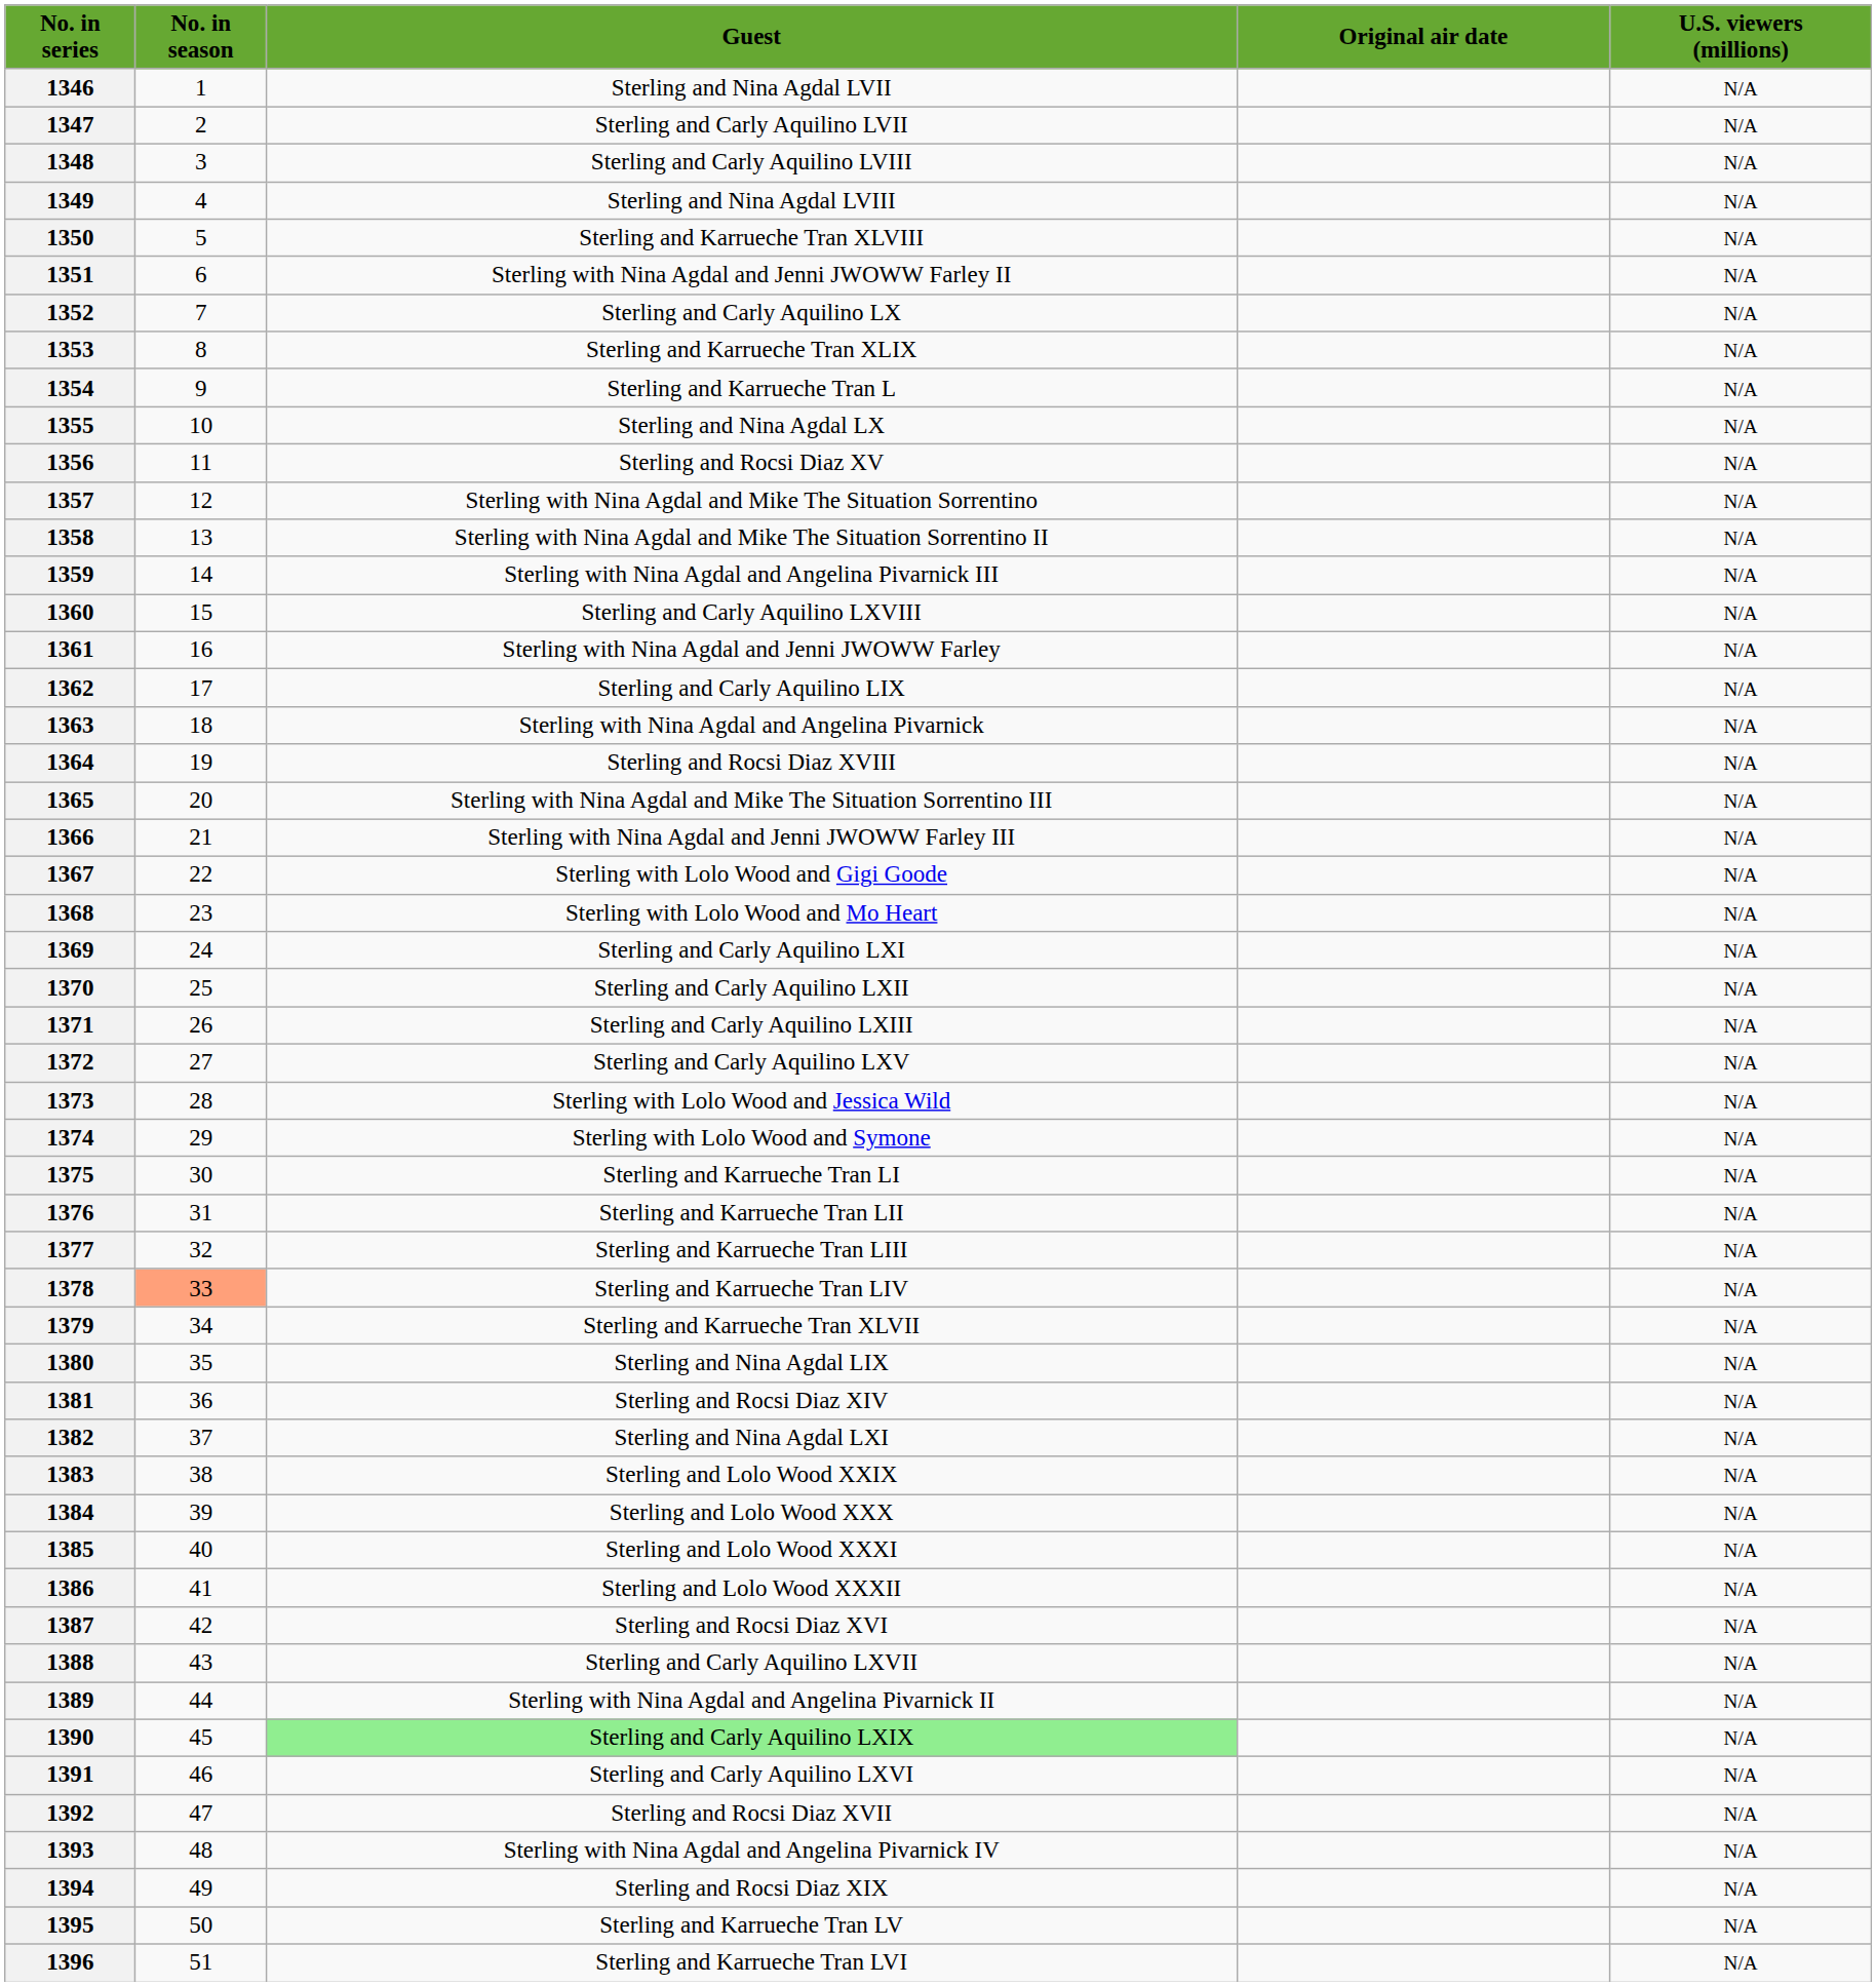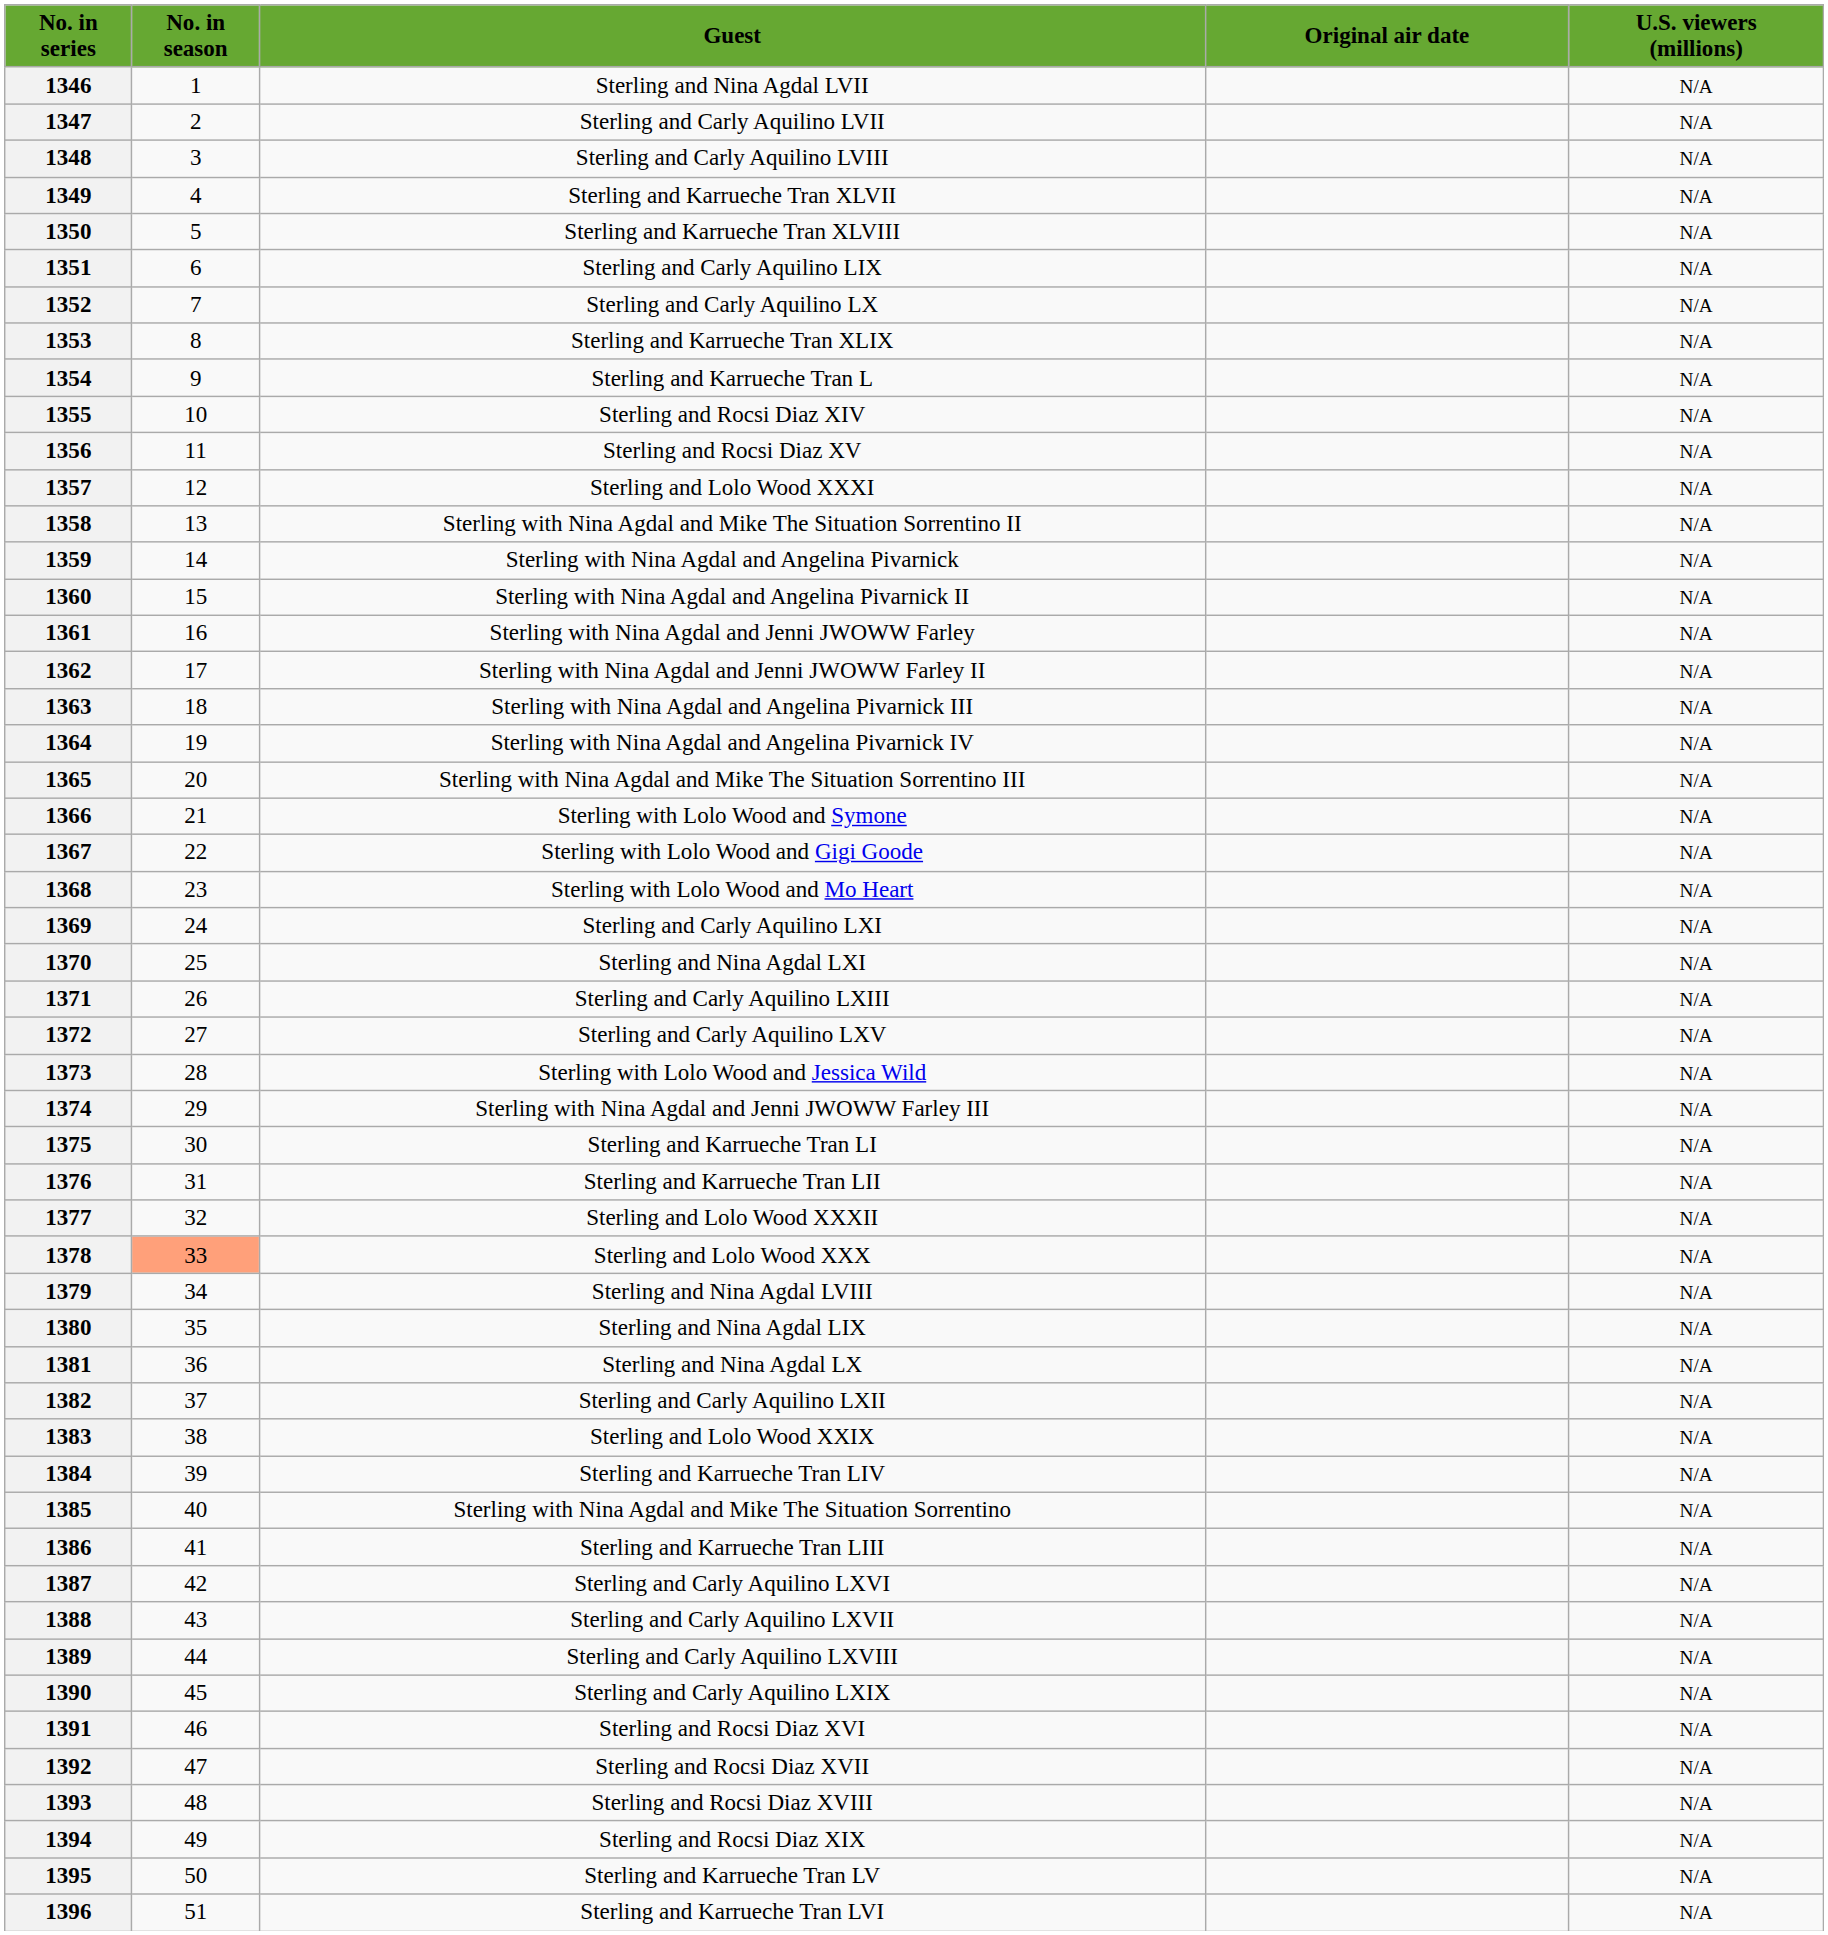1349 | Guest: Sterling and Nina Agdal LVIII -> Sterling and Karrueche Tran XLVII
1351 | Guest: Sterling with Nina Agdal and Jenni JWOWW Farley II -> Sterling and Carly Aquilino LIX
1355 | Guest: Sterling and Nina Agdal LX -> Sterling and Rocsi Diaz XIV
1357 | Guest: Sterling with Nina Agdal and Mike The Situation Sorrentino -> Sterling and Lolo Wood XXXI
1359 | Guest: Sterling with Nina Agdal and Angelina Pivarnick III -> Sterling with Nina Agdal and Angelina Pivarnick
1360 | Guest: Sterling and Carly Aquilino LXVIII -> Sterling with Nina Agdal and Angelina Pivarnick II
1362 | Guest: Sterling and Carly Aquilino LIX -> Sterling with Nina Agdal and Jenni JWOWW Farley II
1363 | Guest: Sterling with Nina Agdal and Angelina Pivarnick -> Sterling with Nina Agdal and Angelina Pivarnick III
1364 | Guest: Sterling and Rocsi Diaz XVIII -> Sterling with Nina Agdal and Angelina Pivarnick IV
1366 | Guest: Sterling with Nina Agdal and Jenni JWOWW Farley III -> Sterling with Lolo Wood and Symone
1370 | Guest: Sterling and Carly Aquilino LXII -> Sterling and Nina Agdal LXI
1374 | Guest: Sterling with Lolo Wood and Symone -> Sterling with Nina Agdal and Jenni JWOWW Farley III
1377 | Guest: Sterling and Karrueche Tran LIII -> Sterling and Lolo Wood XXXII
1378 | Guest: Sterling and Karrueche Tran LIV -> Sterling and Lolo Wood XXX
1379 | Guest: Sterling and Karrueche Tran XLVII -> Sterling and Nina Agdal LVIII
1381 | Guest: Sterling and Rocsi Diaz XIV -> Sterling and Nina Agdal LX
1382 | Guest: Sterling and Nina Agdal LXI -> Sterling and Carly Aquilino LXII
1384 | Guest: Sterling and Lolo Wood XXX -> Sterling and Karrueche Tran LIV
1385 | Guest: Sterling and Lolo Wood XXXI -> Sterling with Nina Agdal and Mike The Situation Sorrentino
1386 | Guest: Sterling and Lolo Wood XXXII -> Sterling and Karrueche Tran LIII
1387 | Guest: Sterling and Rocsi Diaz XVI -> Sterling and Carly Aquilino LXVI
1389 | Guest: Sterling with Nina Agdal and Angelina Pivarnick II -> Sterling and Carly Aquilino LXVIII
1390 | Guest: lightgreen background -> no background
1391 | Guest: Sterling and Carly Aquilino LXVI -> Sterling and Rocsi Diaz XVI
1393 | Guest: Sterling with Nina Agdal and Angelina Pivarnick IV -> Sterling and Rocsi Diaz XVIII
